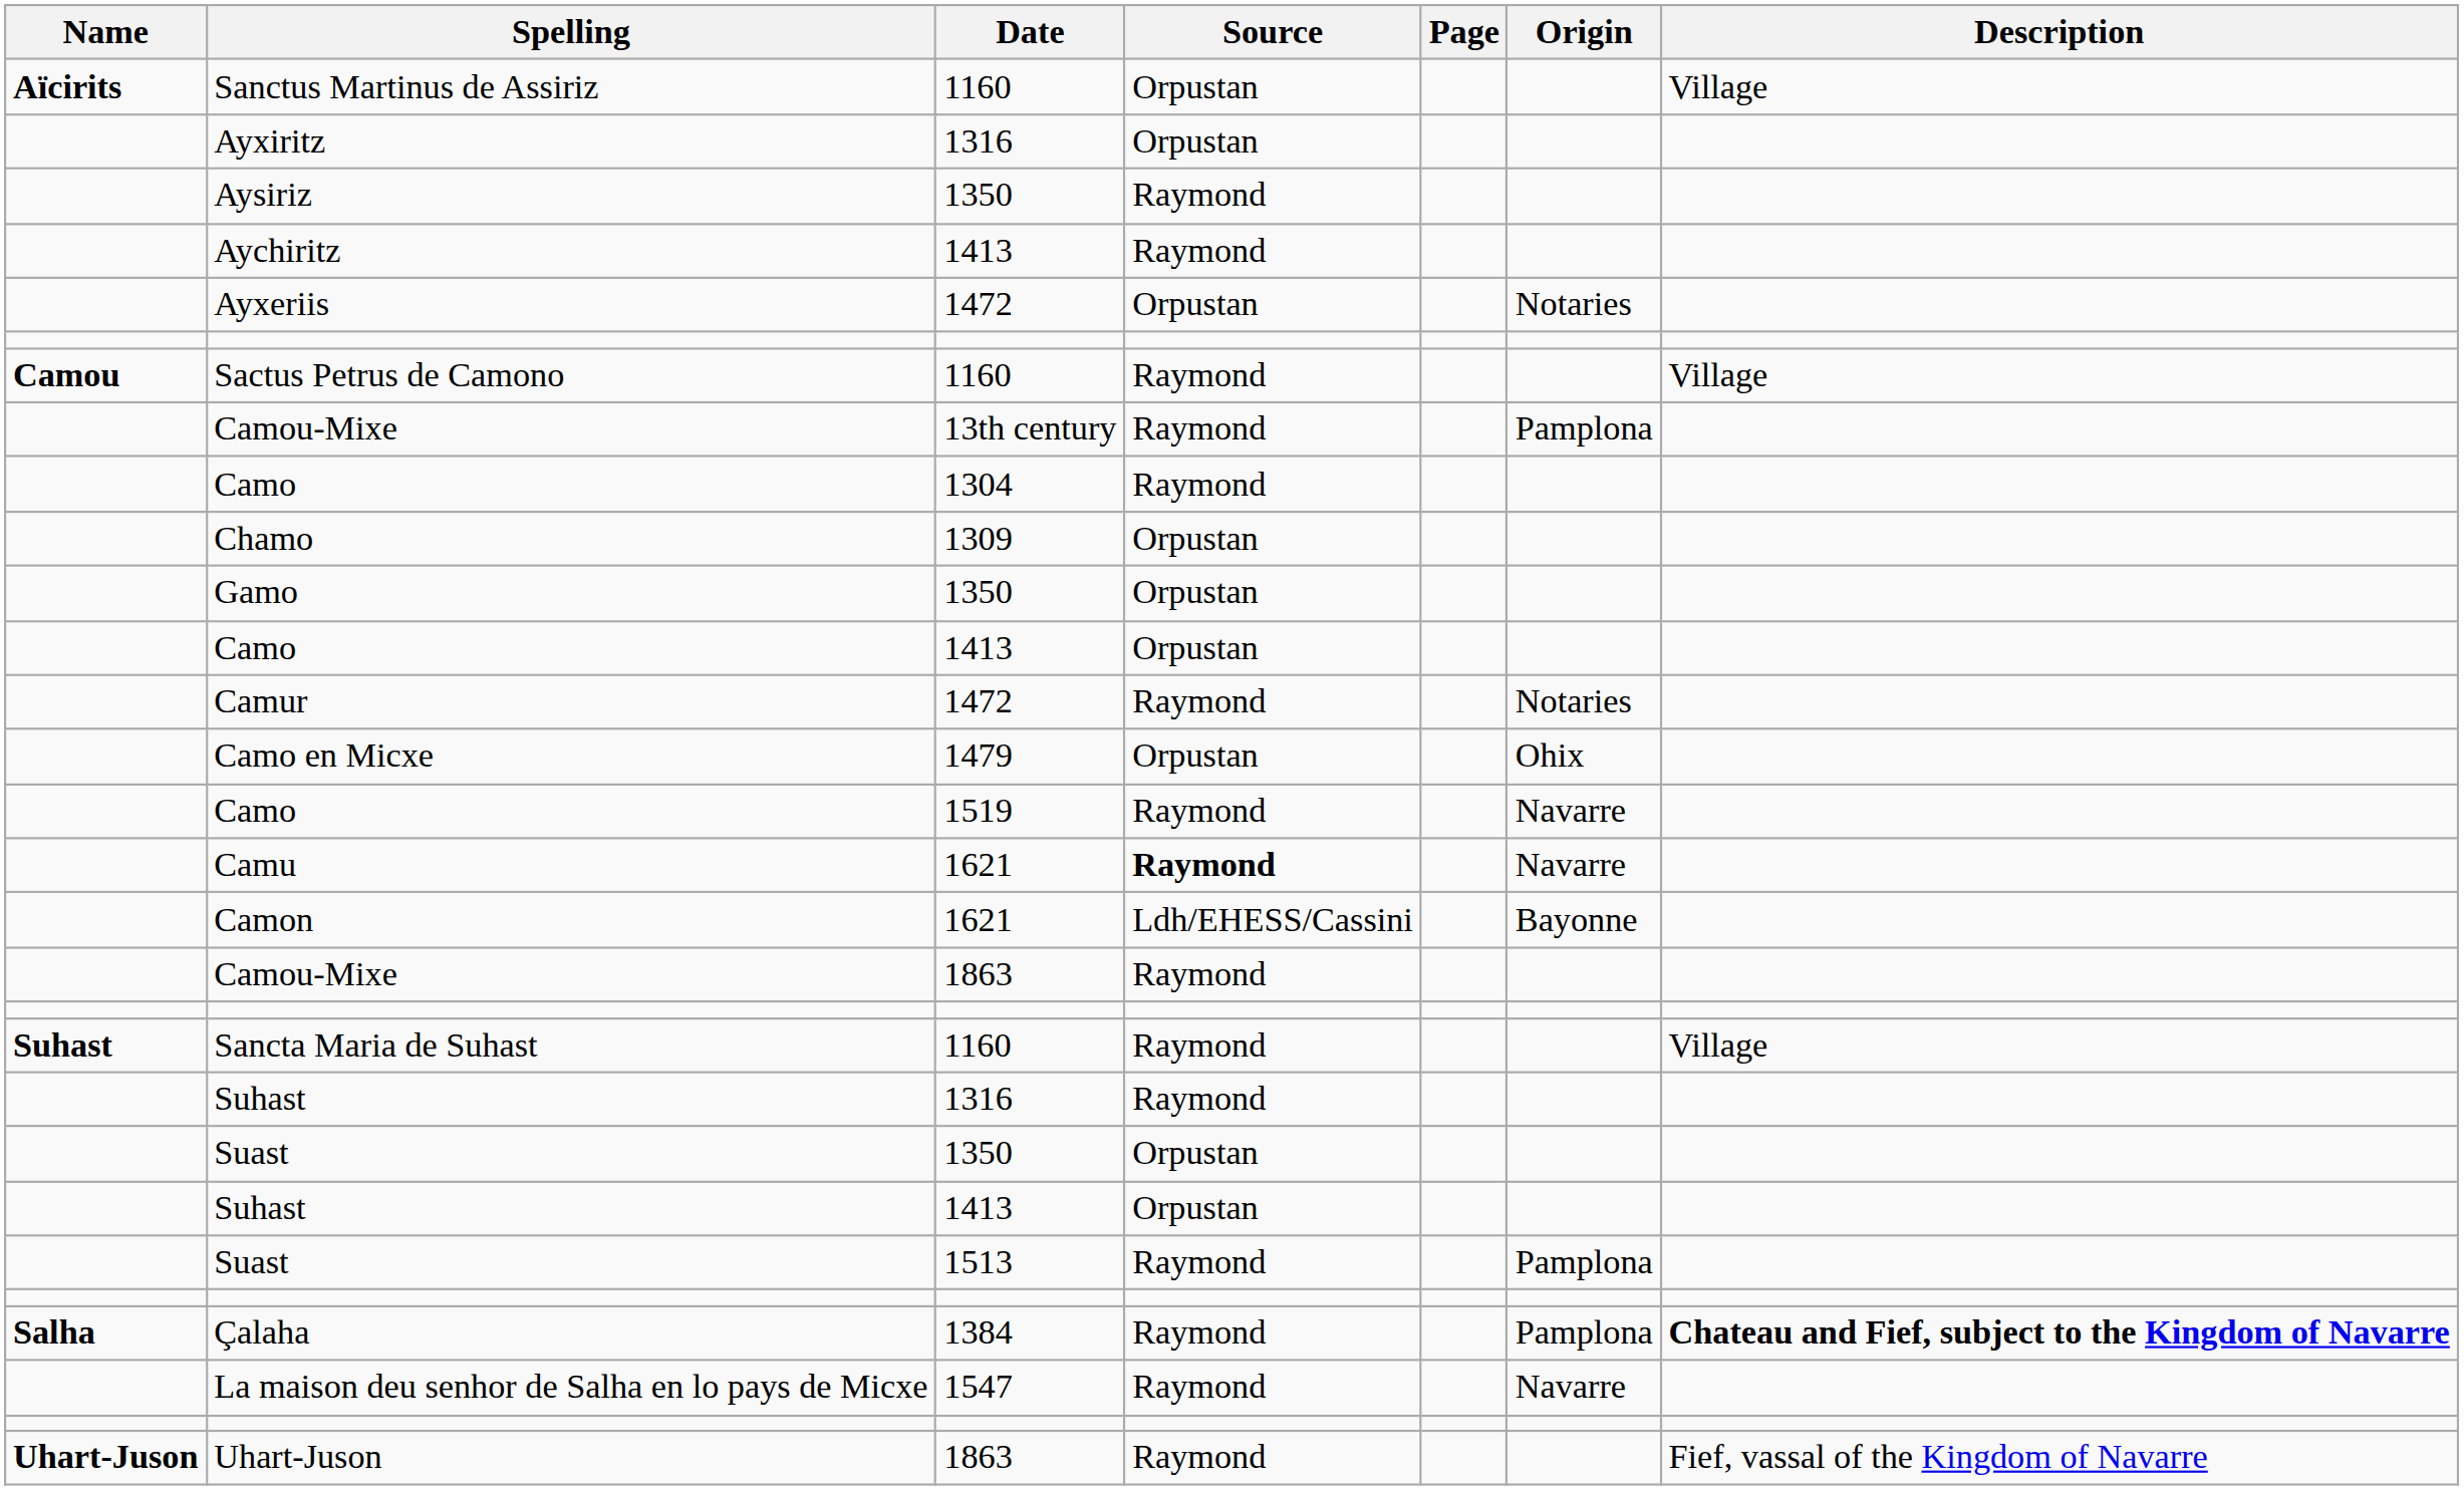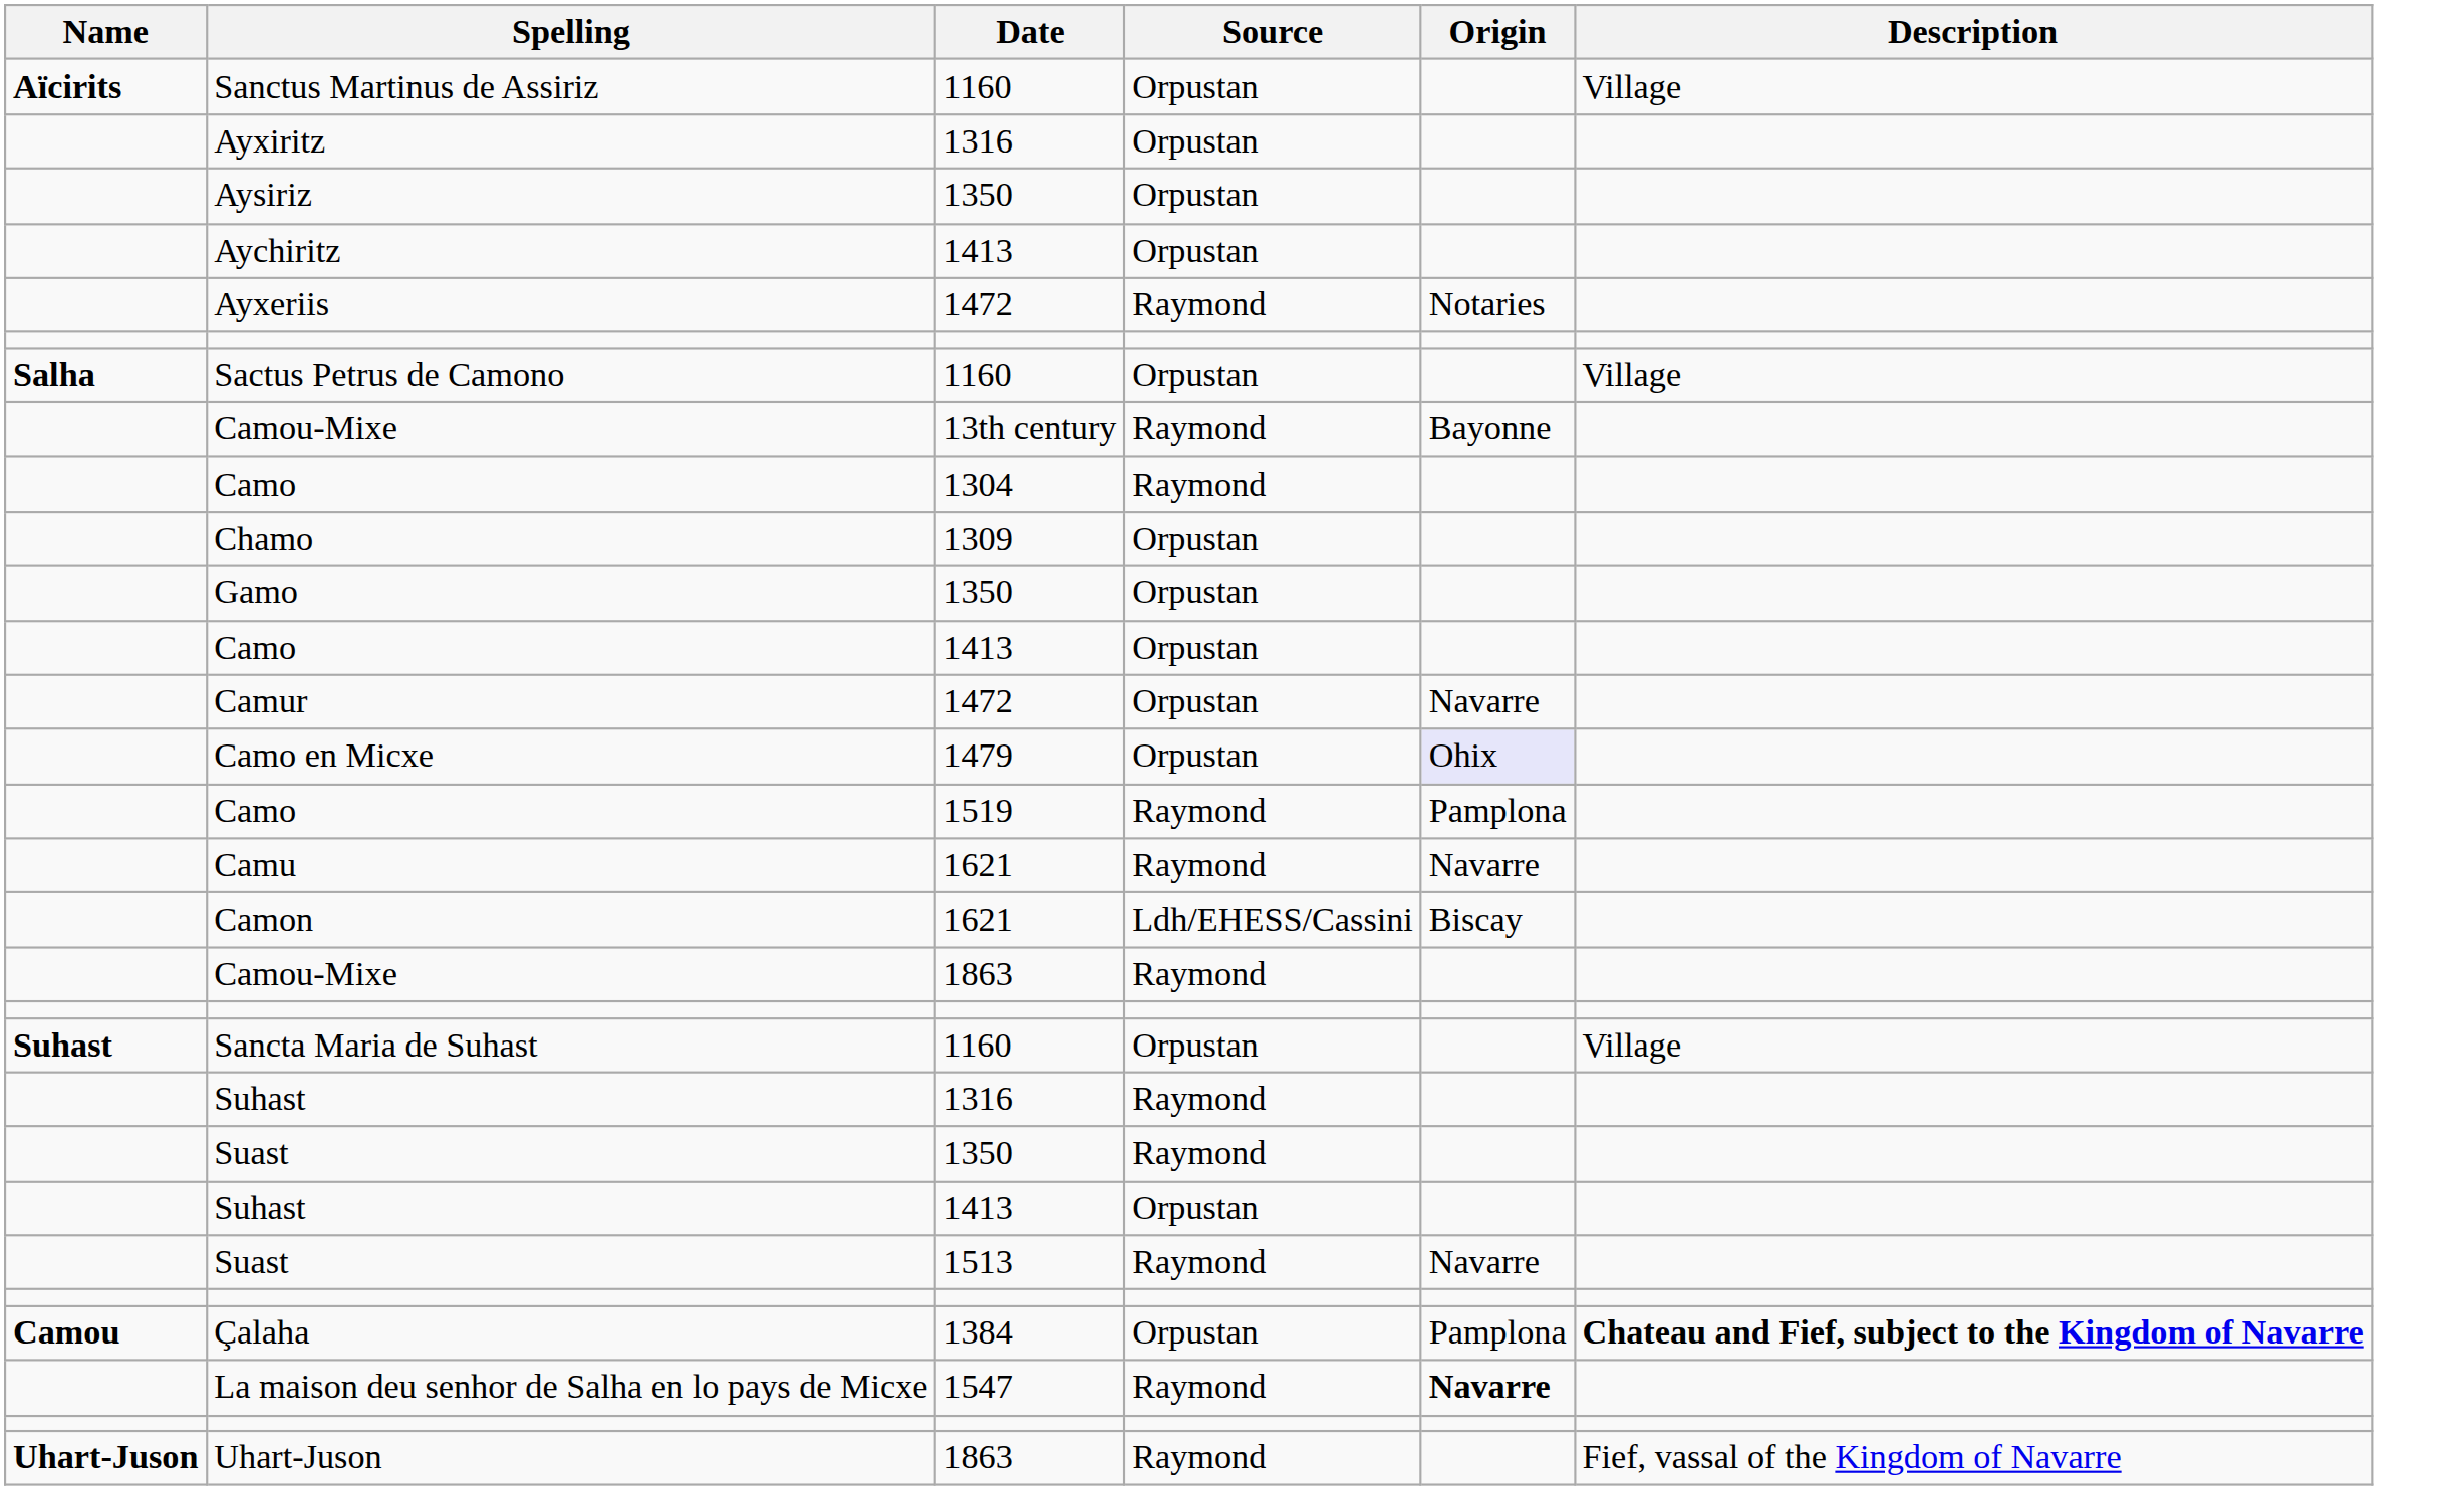- column: Page
Aysiriz | Source: Raymond -> Orpustan
Aychiritz | Source: Raymond -> Orpustan
Ayxeriis | Source: Orpustan -> Raymond
Sactus Petrus de Camono | Name: Camou -> Salha
Sactus Petrus de Camono | Source: Raymond -> Orpustan
Camou-Mixe / 13th century | Origin: Pamplona -> Bayonne
Camur | Source: Raymond -> Orpustan
Camur | Origin: Notaries -> Navarre
Camo en Micxe | Origin: no background -> lavender background
Camo / 1519 | Origin: Navarre -> Pamplona
Camu | Source: bold -> normal
Camon | Origin: Bayonne -> Biscay
Sancta Maria de Suhast | Source: Raymond -> Orpustan
Suast / 1350 | Source: Orpustan -> Raymond
Suast / 1513 | Origin: Pamplona -> Navarre
Çalaha | Name: Salha -> Camou
Çalaha | Source: Raymond -> Orpustan
La maison deu senhor de Salha en lo pays de Micxe | Origin: normal -> bold
